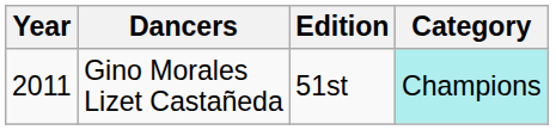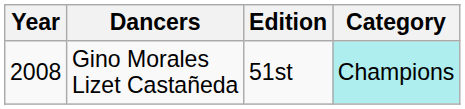Gino Morales Lizet Castañeda | Year: 2011 -> 2008
